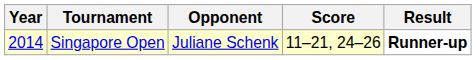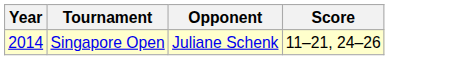- column: Result | Runner-up
